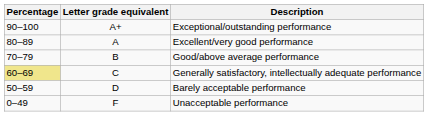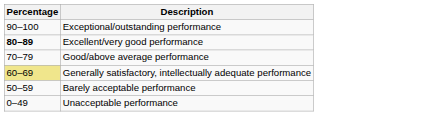- column: Letter grade equivalent | A+ | A | B | C | D | F
Excellent/very good performance | Percentage: normal -> bold
